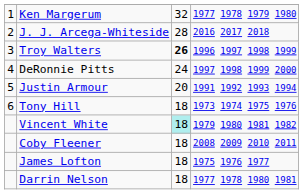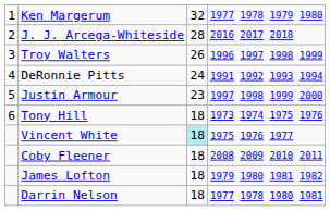Troy Walters | column 3: bold -> normal
DeRonnie Pitts | column 4: 1997 1998 1999 2000 -> 1991 1992 1993 1994
Justin Armour | column 3: 20 -> 23
Justin Armour | column 4: 1991 1992 1993 1994 -> 1997 1998 1999 2000
Vincent White | column 4: 1979 1980 1981 1982 -> 1975 1976 1977
James Lofton | column 4: 1975 1976 1977 -> 1979 1980 1981 1982
